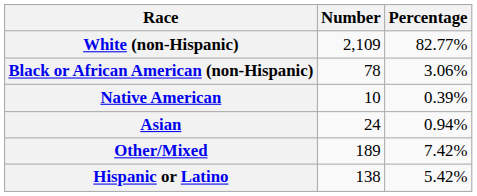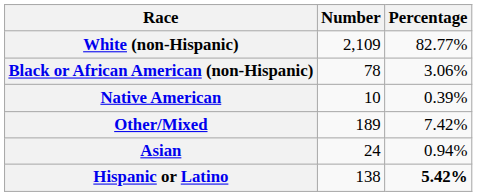rows swapped: Asian <-> Other/Mixed
Hispanic or Latino | Percentage: normal -> bold
